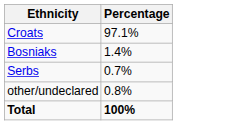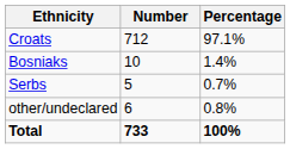+ column: Number | 712 | 10 | 5 | 6 | 733
